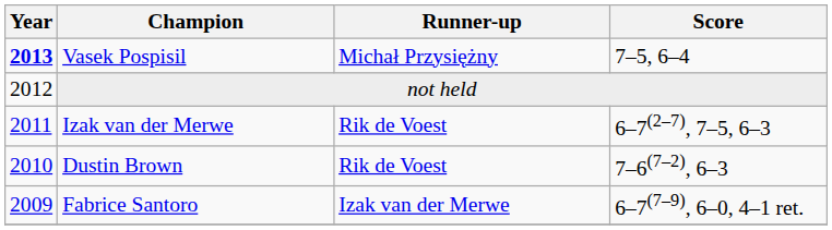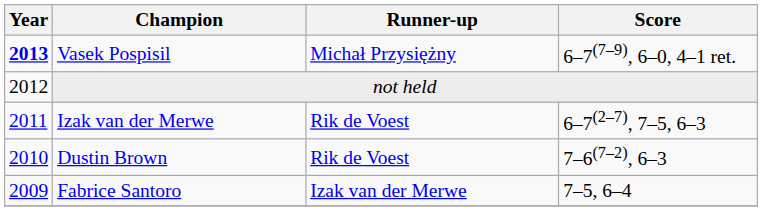Vasek Pospisil | Score: 7–5, 6–4 -> 6–7(7–9), 6–0, 4–1 ret.
Fabrice Santoro | Score: 6–7(7–9), 6–0, 4–1 ret. -> 7–5, 6–4
